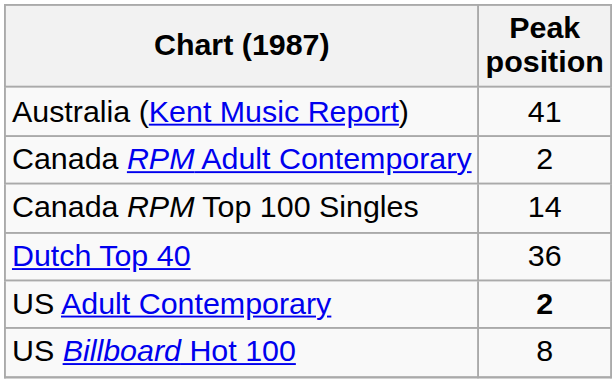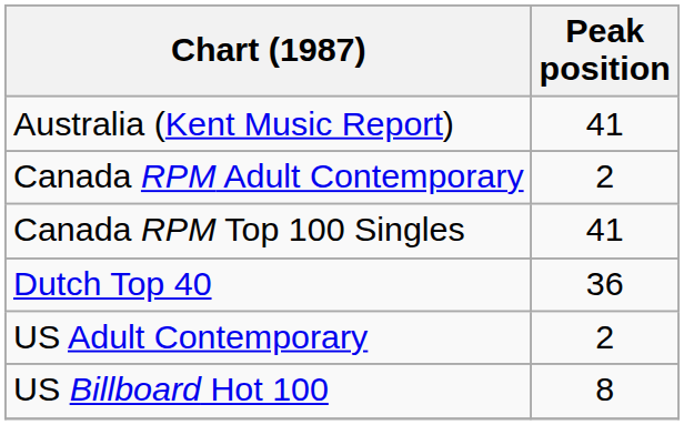Canada RPM Top 100 Singles | Peak position: 14 -> 41
US Adult Contemporary | Peak position: bold -> normal
